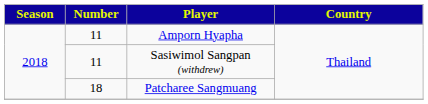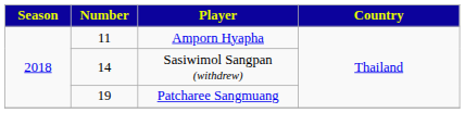Sasiwimol Sangpan (withdrew) | Number: 11 -> 14
Patcharee Sangmuang | Number: 18 -> 19
